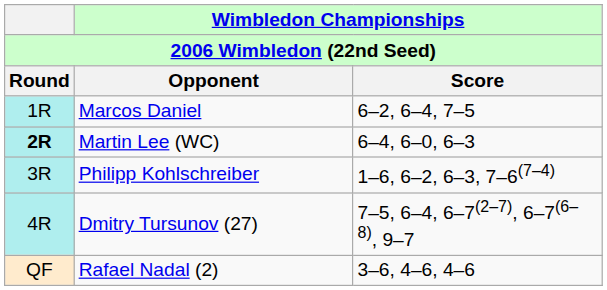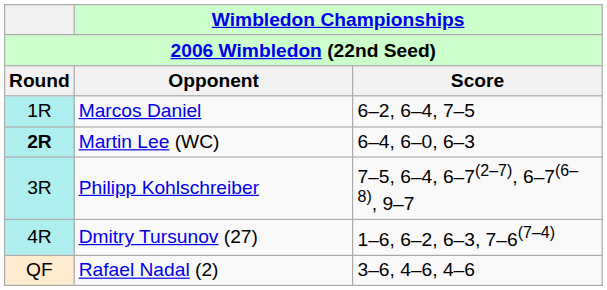Philipp Kohlschreiber | Wimbledon Championships / Score: 1–6, 6–2, 6–3, 7–6(7–4) -> 7–5, 6–4, 6–7(2–7), 6–7(6–8), 9–7
Dmitry Tursunov (27) | Wimbledon Championships / Score: 7–5, 6–4, 6–7(2–7), 6–7(6–8), 9–7 -> 1–6, 6–2, 6–3, 7–6(7–4)
